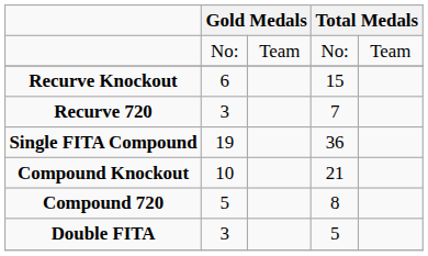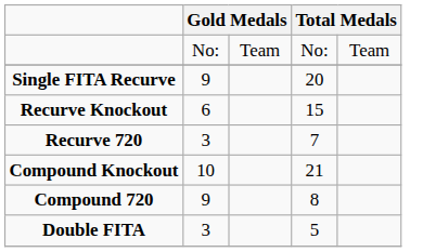+ row: Single FITA Recurve | 9 | 20
- row: Single FITA Compound | 19 | 36
Compound 720 | column 2: 5 -> 9
